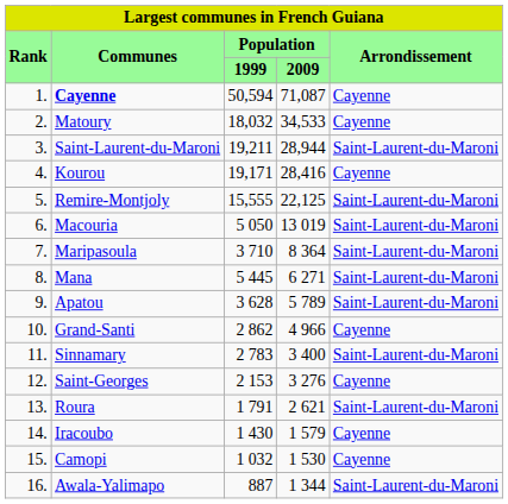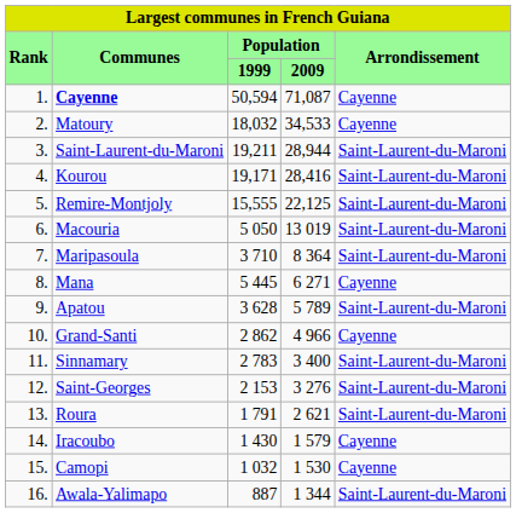Kourou | column 5: Cayenne -> Saint-Laurent-du-Maroni
Mana | column 5: Saint-Laurent-du-Maroni -> Cayenne
Saint-Georges | column 5: Cayenne -> Saint-Laurent-du-Maroni
